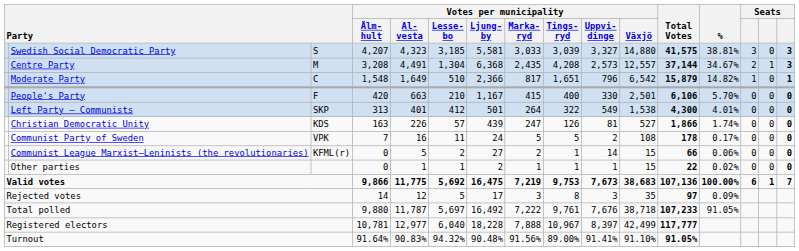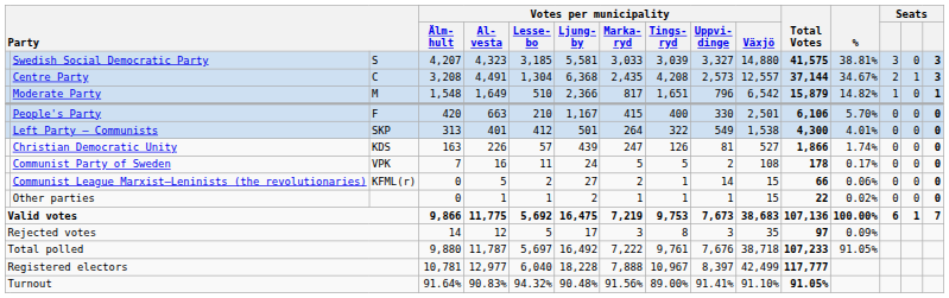Centre Party | column 3: M -> C
Moderate Party | column 3: C -> M
